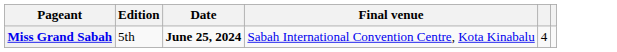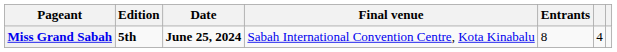+ column: Entrants | 8
Miss Grand Sabah | Edition: normal -> bold
